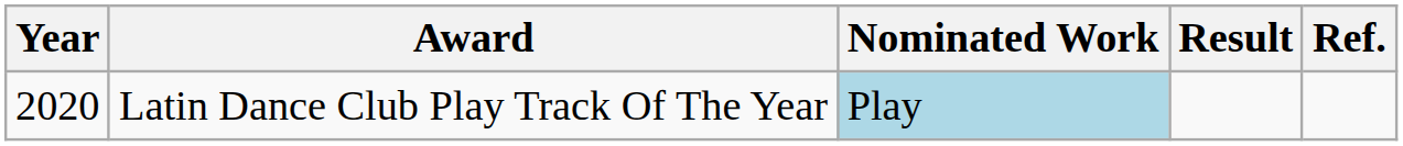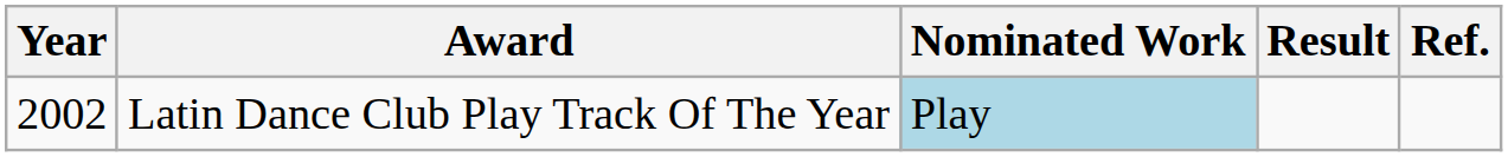Latin Dance Club Play Track Of The Year | Year: 2020 -> 2002
